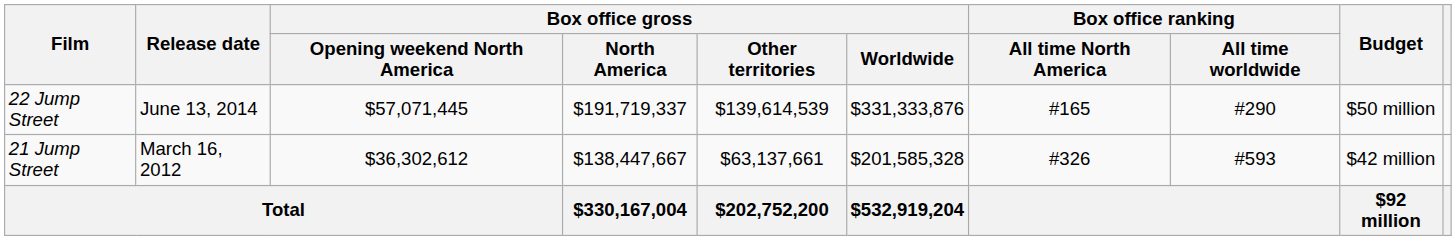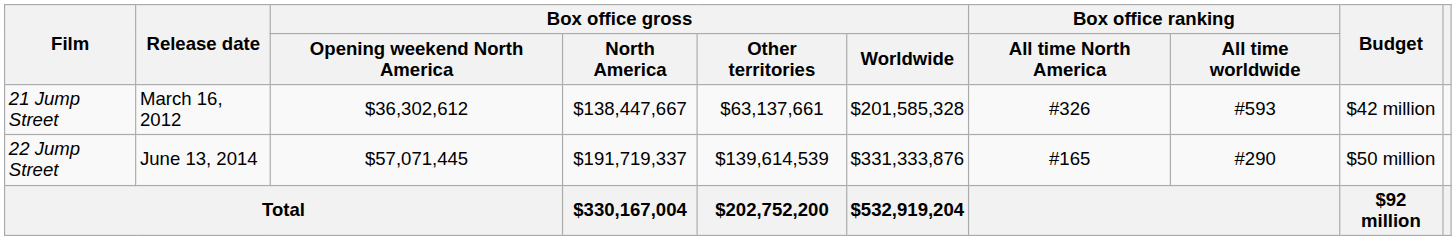rows swapped: 21 Jump Street <-> 22 Jump Street
